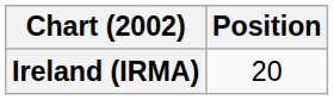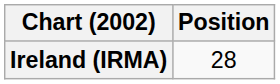Ireland (IRMA) | Position: 20 -> 28
